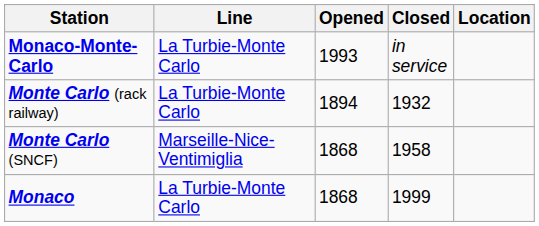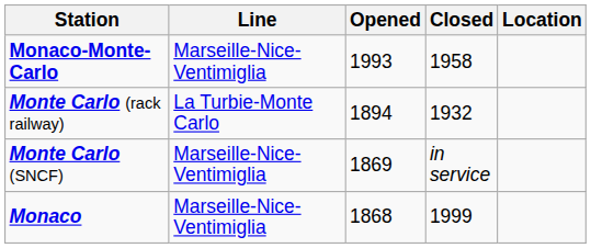Monaco-Monte-Carlo | Line: La Turbie-Monte Carlo -> Marseille-Nice-Ventimiglia
Monaco-Monte-Carlo | Closed: in service -> 1958
Monte Carlo (SNCF) | Opened: 1868 -> 1869
Monte Carlo (SNCF) | Closed: 1958 -> in service
Monaco | Line: La Turbie-Monte Carlo -> Marseille-Nice-Ventimiglia
